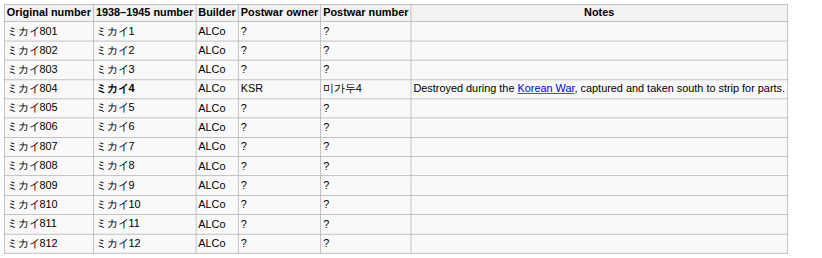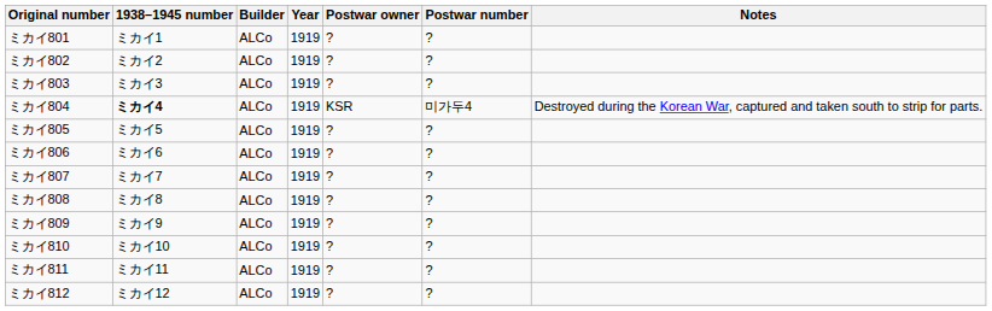+ column: Year | 1919 | 1919 | 1919 | 1919 | 1919 | 1919 | 1919 | 1919 | 1919 | 1919 | 1919 | 1919
